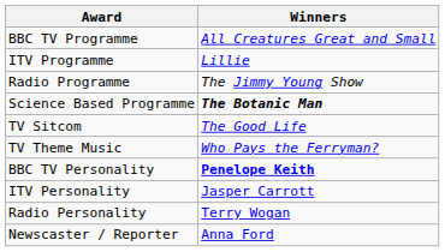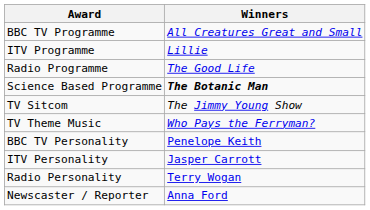Radio Programme | Winners: The Jimmy Young Show -> The Good Life
TV Sitcom | Winners: The Good Life -> The Jimmy Young Show
BBC TV Personality | Winners: bold -> normal
